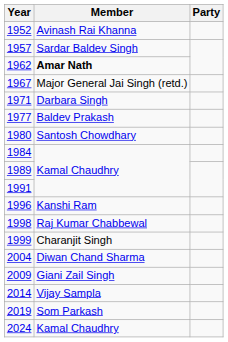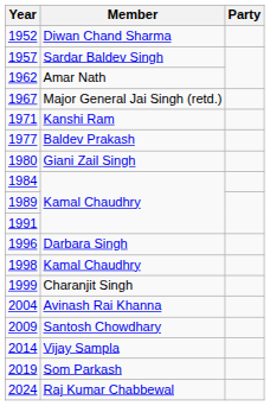1952 | Member: Avinash Rai Khanna -> Diwan Chand Sharma
1962 | Member: bold -> normal
1971 | Member: Darbara Singh -> Kanshi Ram
1980 | Member: Santosh Chowdhary -> Giani Zail Singh
1996 | Member: Kanshi Ram -> Darbara Singh
1998 | Member: Raj Kumar Chabbewal -> Kamal Chaudhry
2004 | Member: Diwan Chand Sharma -> Avinash Rai Khanna
2009 | Member: Giani Zail Singh -> Santosh Chowdhary
2024 | Member: Kamal Chaudhry -> Raj Kumar Chabbewal
